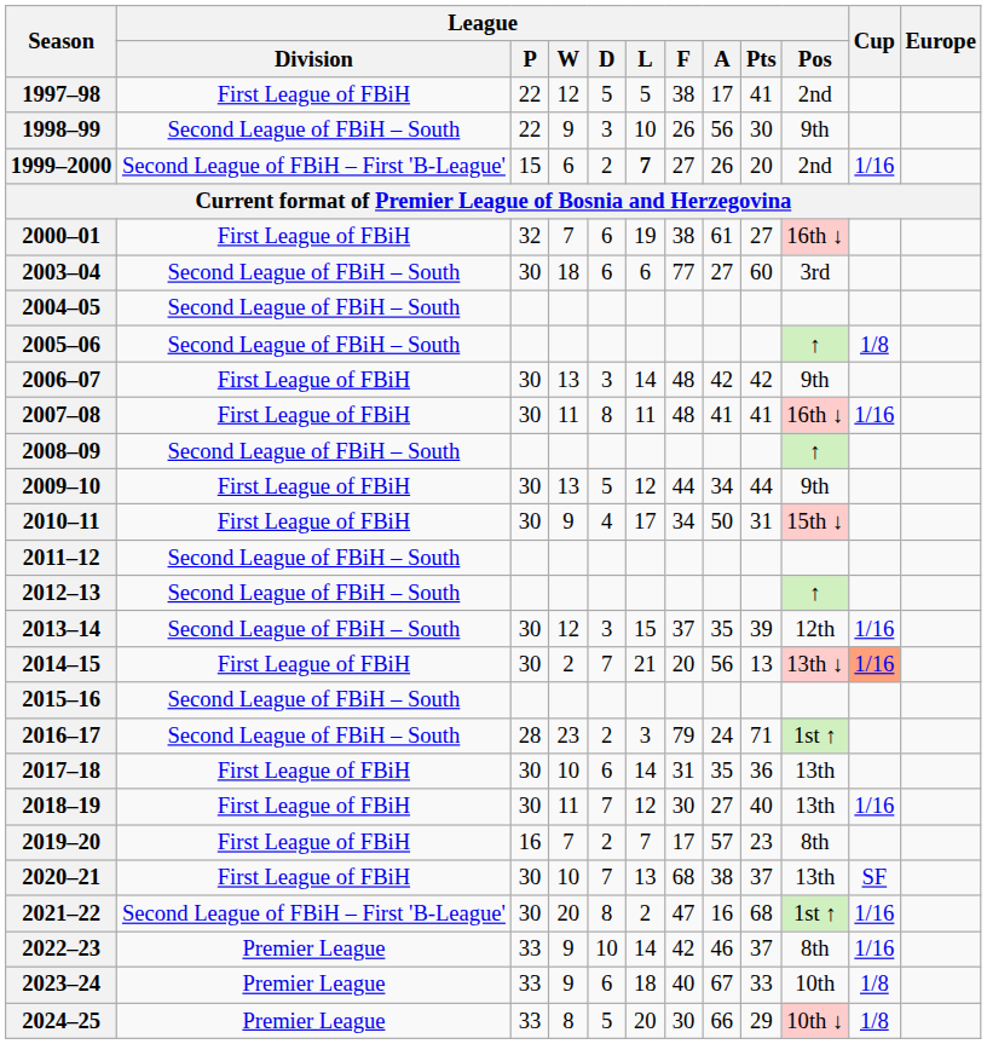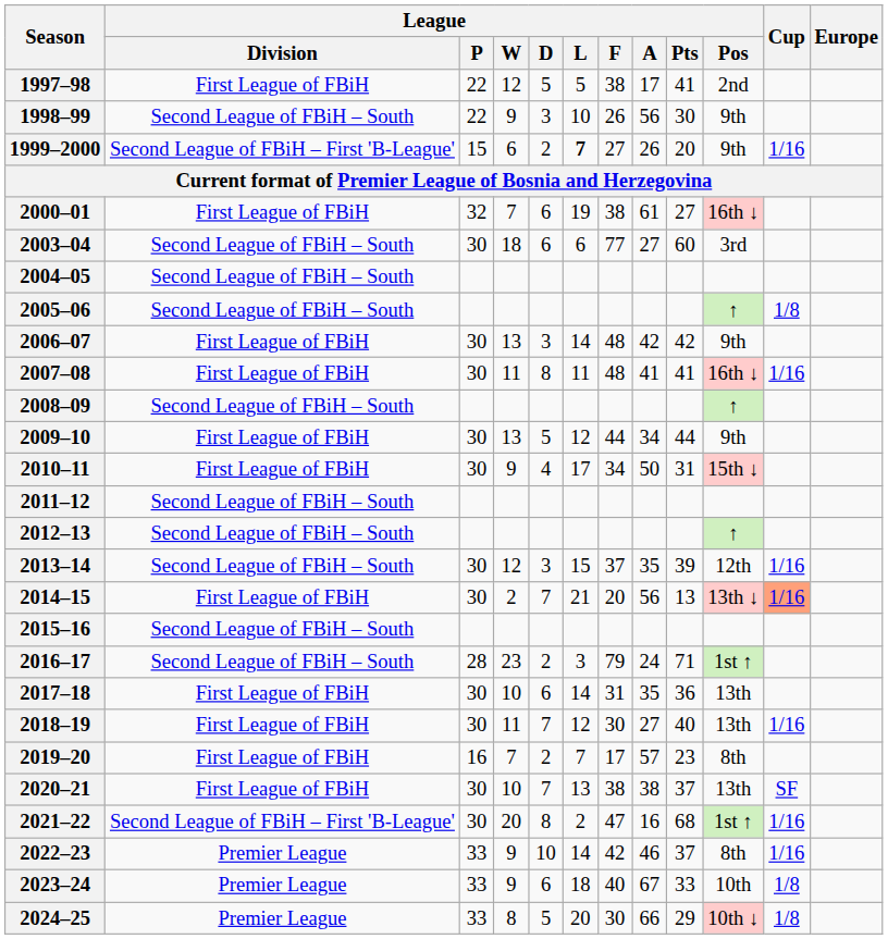1999–2000 | League / Pos: 2nd -> 9th
2020–21 | League / F: 68 -> 38
